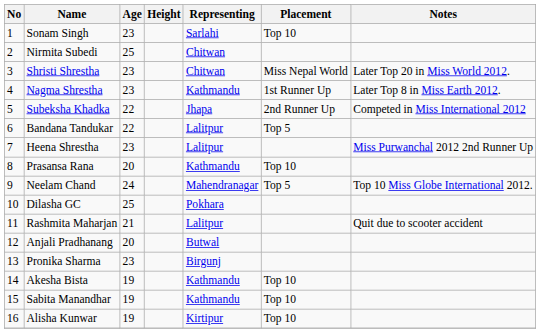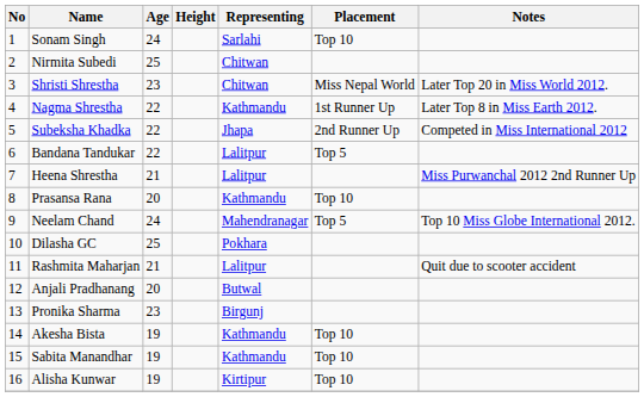Sonam Singh | Age: 23 -> 24
Nagma Shrestha | Age: 23 -> 22
Heena Shrestha | Age: 23 -> 21
